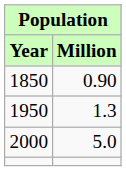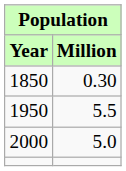1850 | Million: 0.90 -> 0.30
1950 | Million: 1.3 -> 5.5
